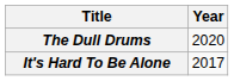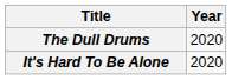It's Hard To Be Alone | Year: 2017 -> 2020
